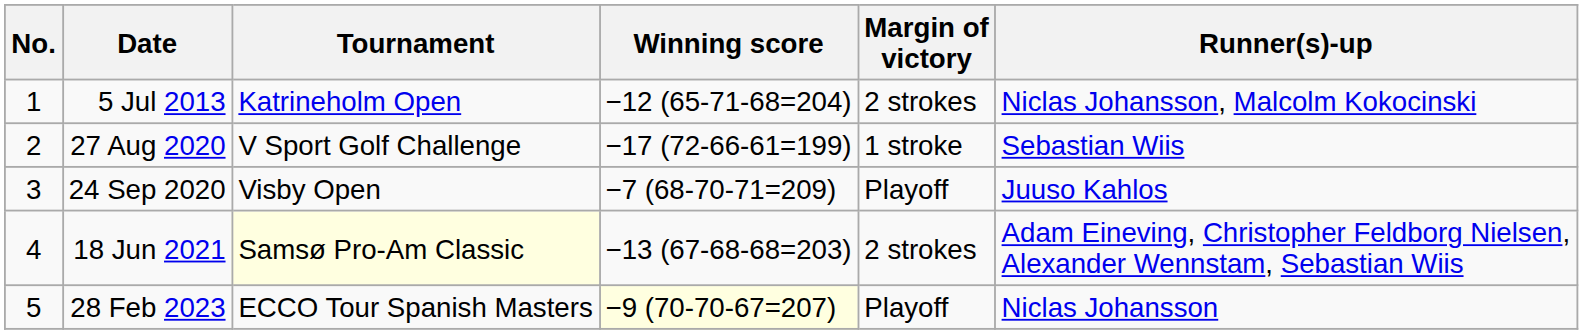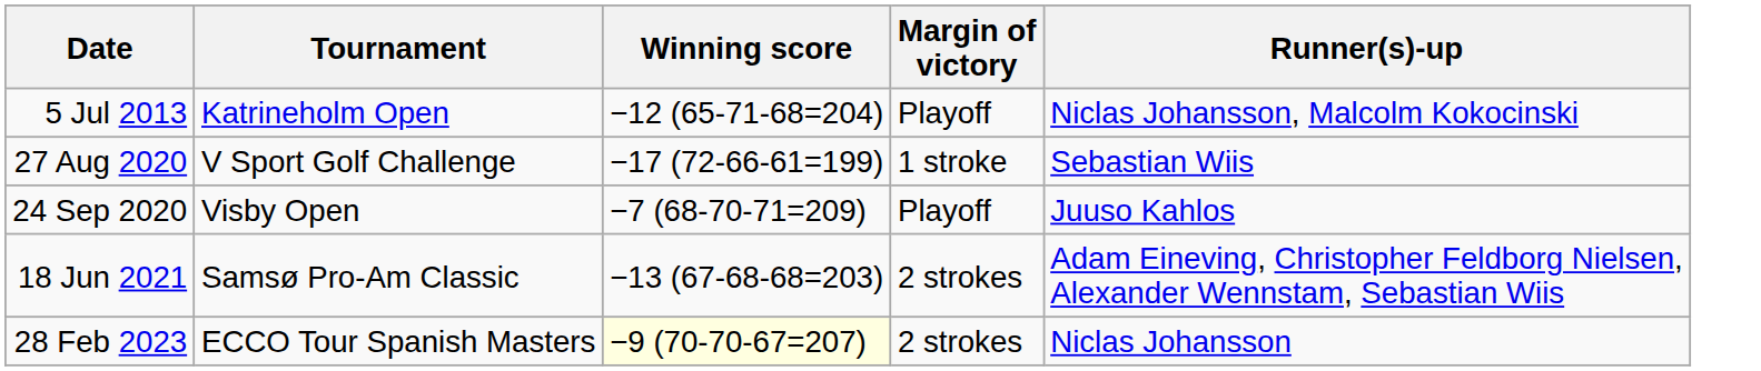- column: No. | 1 | 2 | 3 | 4 | 5
5 Jul 2013 | Margin of victory: 2 strokes -> Playoff
18 Jun 2021 | Tournament: lightyellow background -> no background
28 Feb 2023 | Margin of victory: Playoff -> 2 strokes
